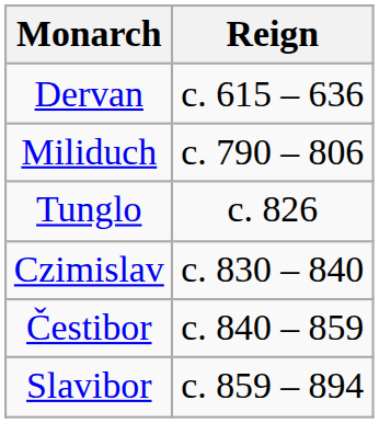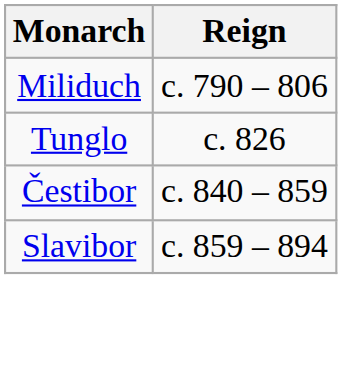- row: Dervan | c. 615 – 636
- row: Czimislav | c. 830 – 840
